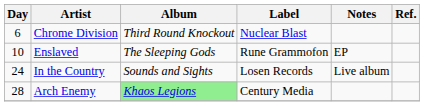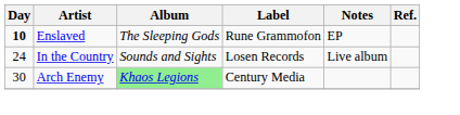- row: 6 | Chrome Division | Third Round Knockout | Nuclear Blast
Enslaved | Day: normal -> bold
Arch Enemy | Day: 28 -> 30
